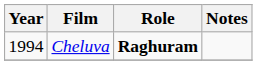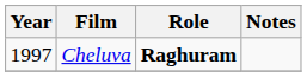Cheluva | Year: 1994 -> 1997
